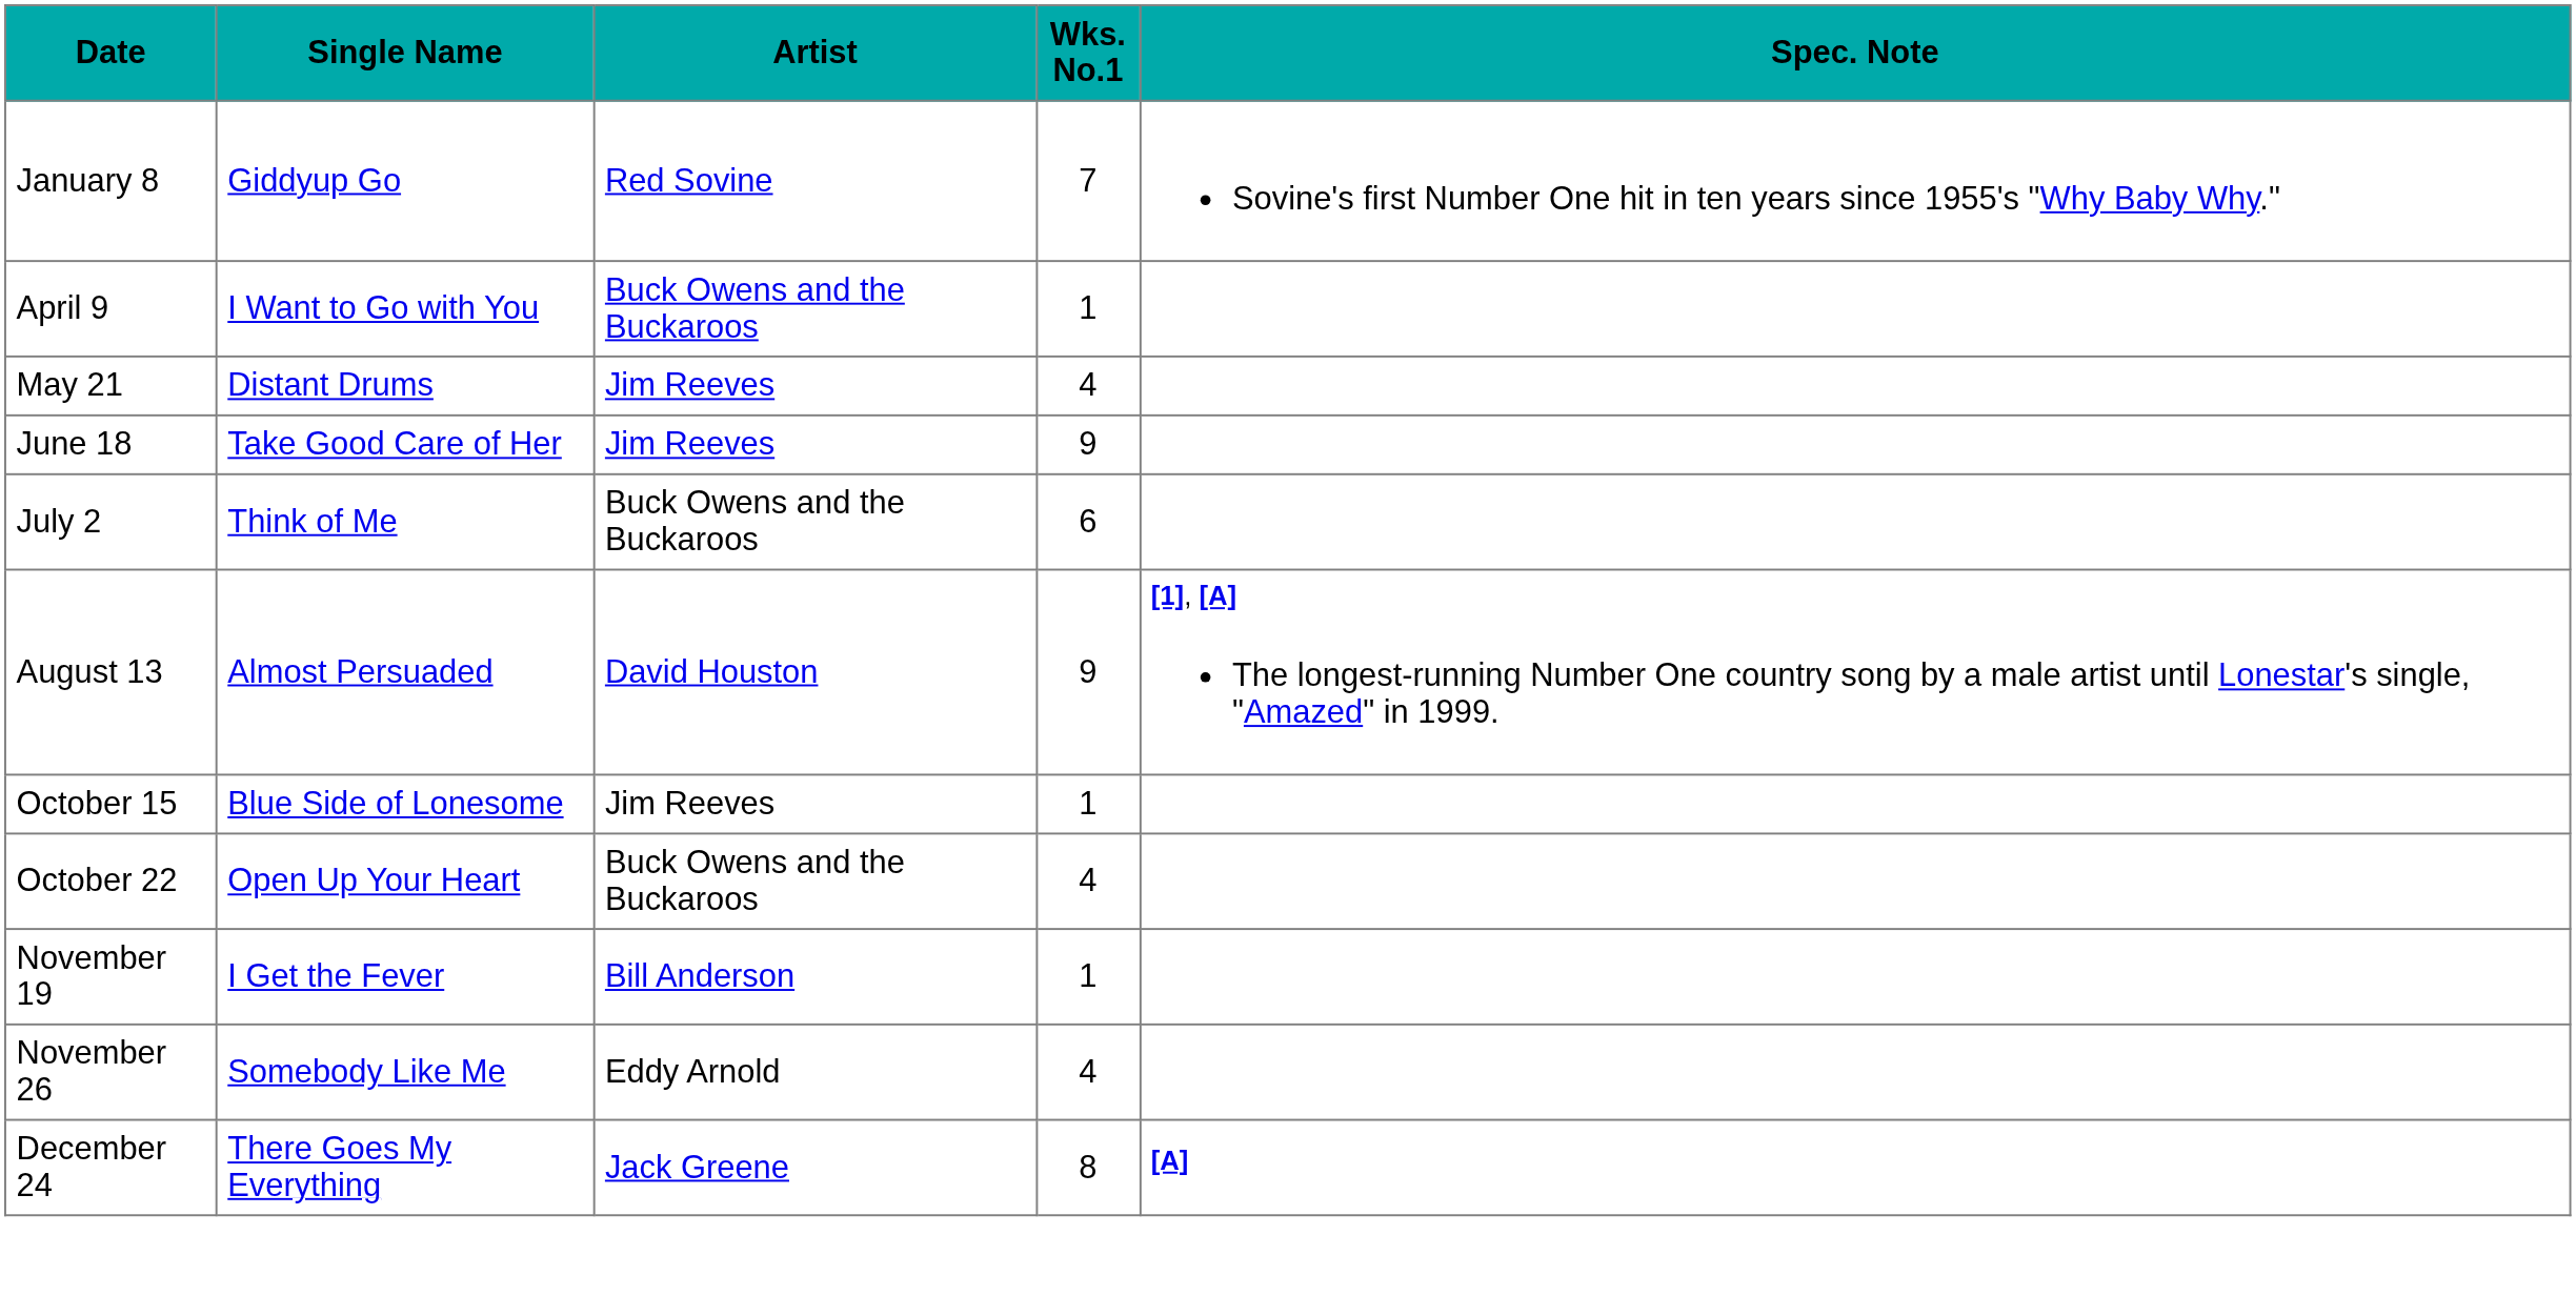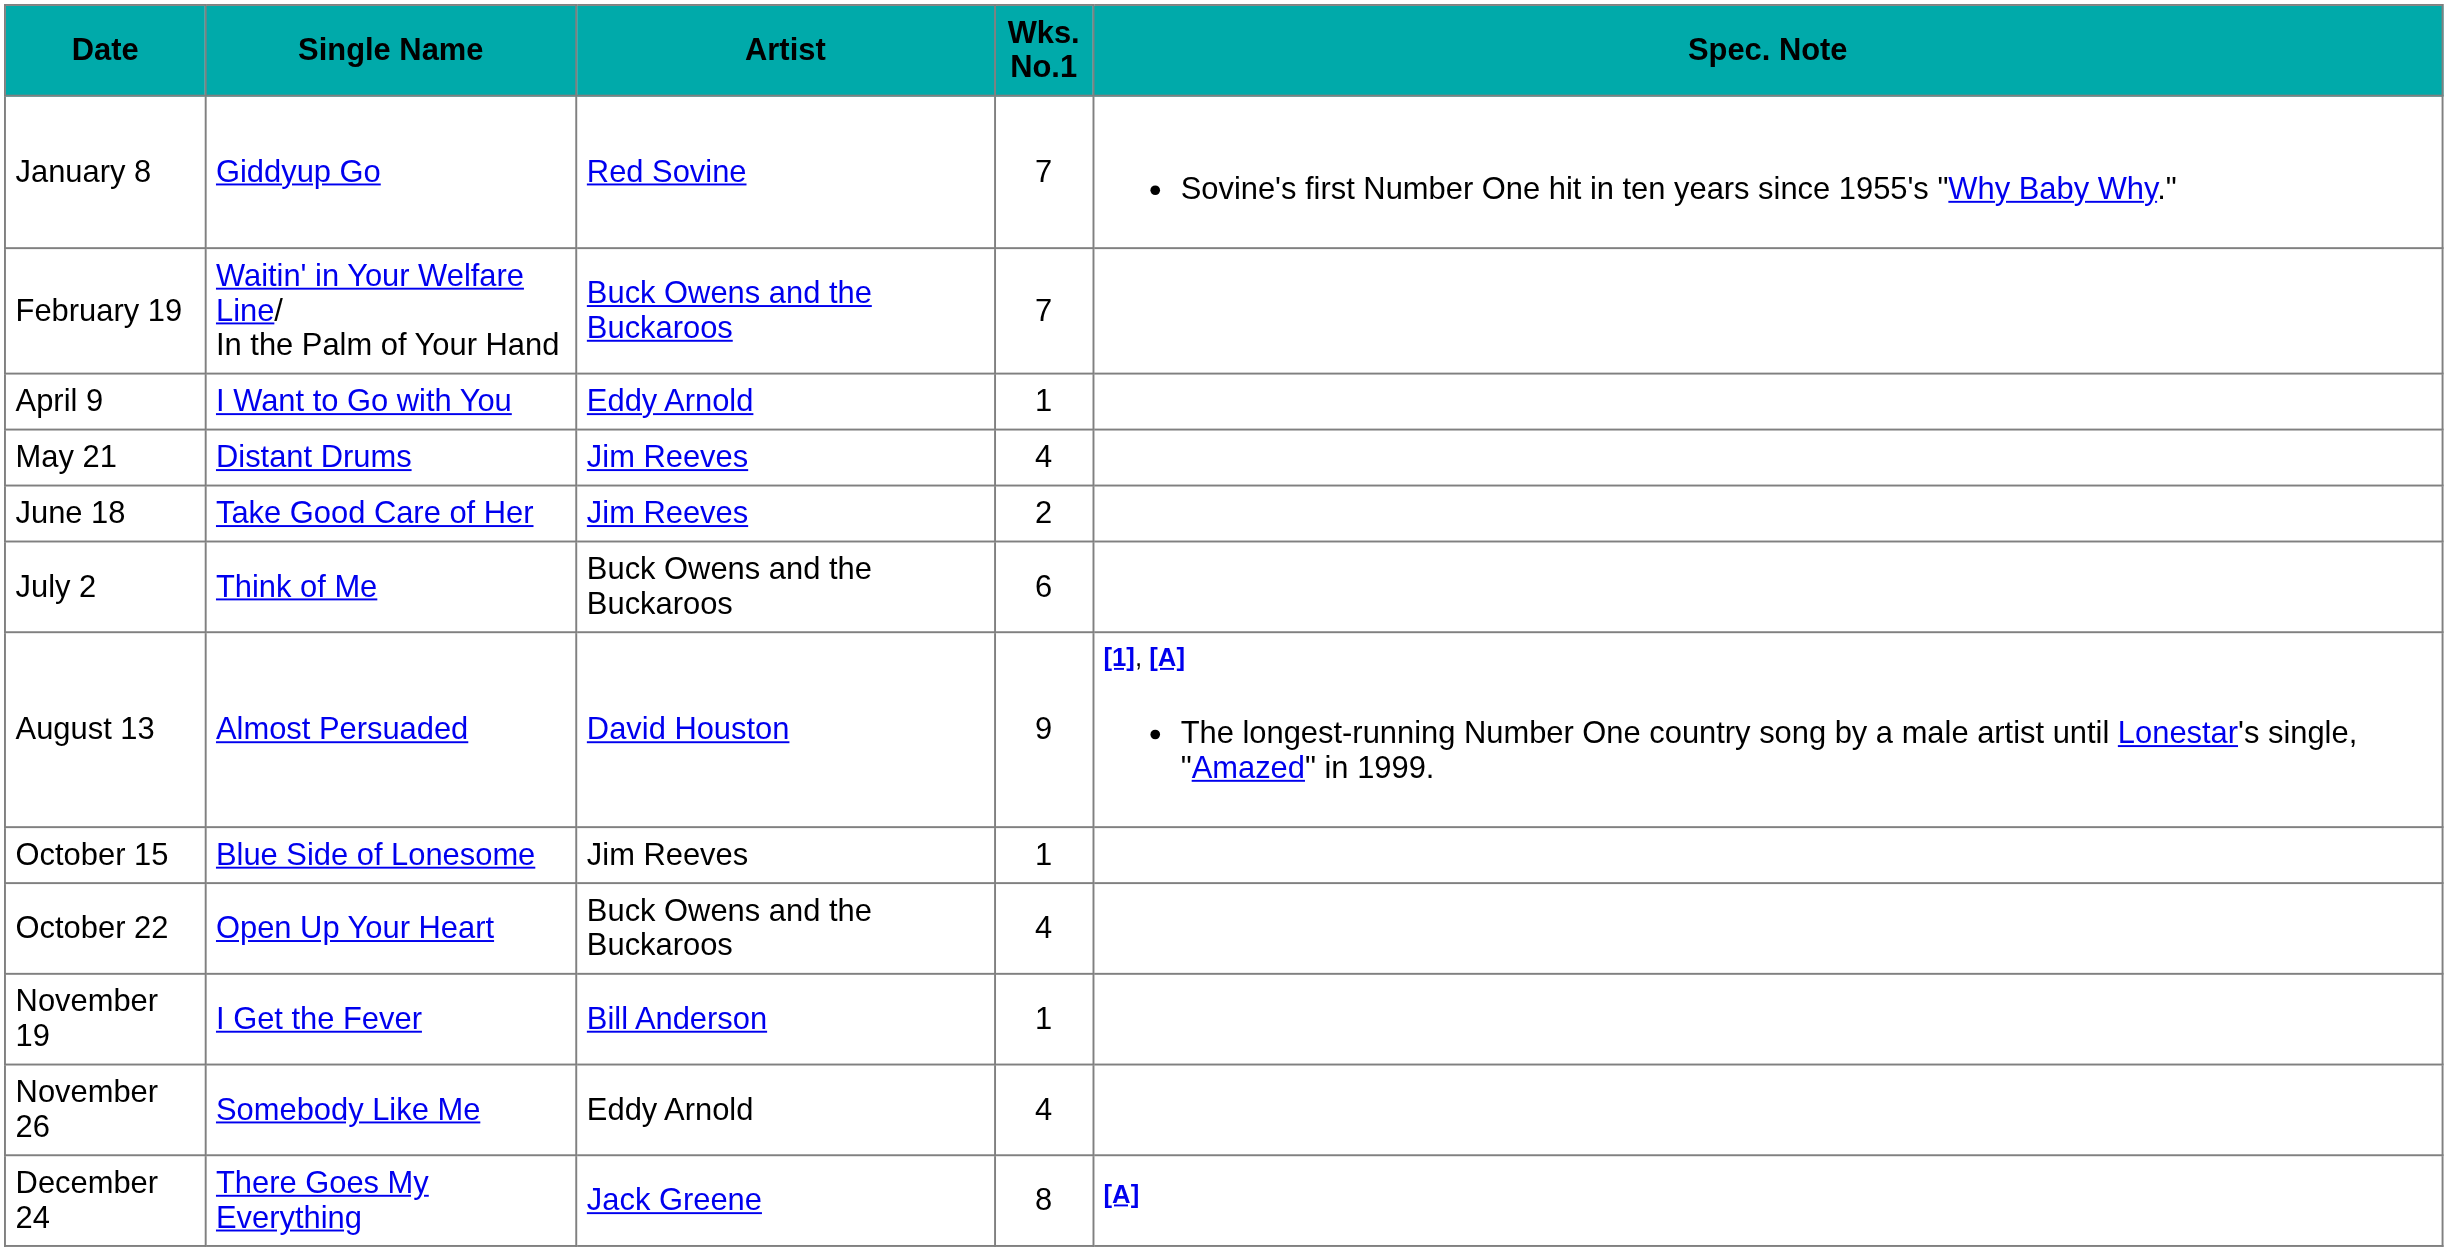+ row: February 19 | Waitin' in Your Welfare Line/ In the Palm of Your Hand | Buck Owens and the Buckaroos | 7
April 9 | Artist: Buck Owens and the Buckaroos -> Eddy Arnold
June 18 | Wks. No.1: 9 -> 2
